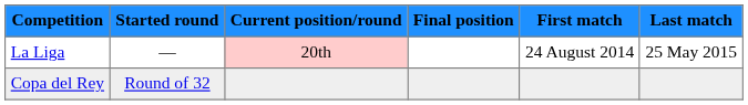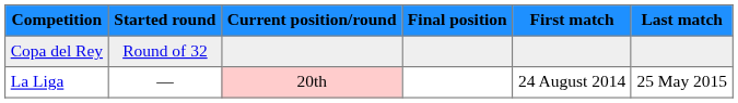rows swapped: La Liga <-> Copa del Rey
